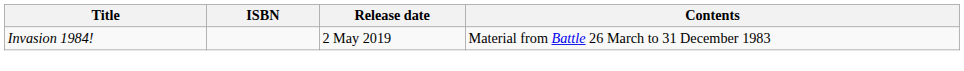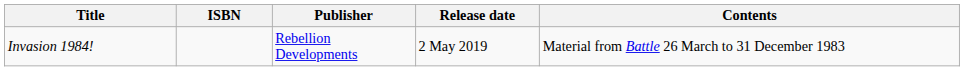+ column: Publisher | Rebellion Developments
